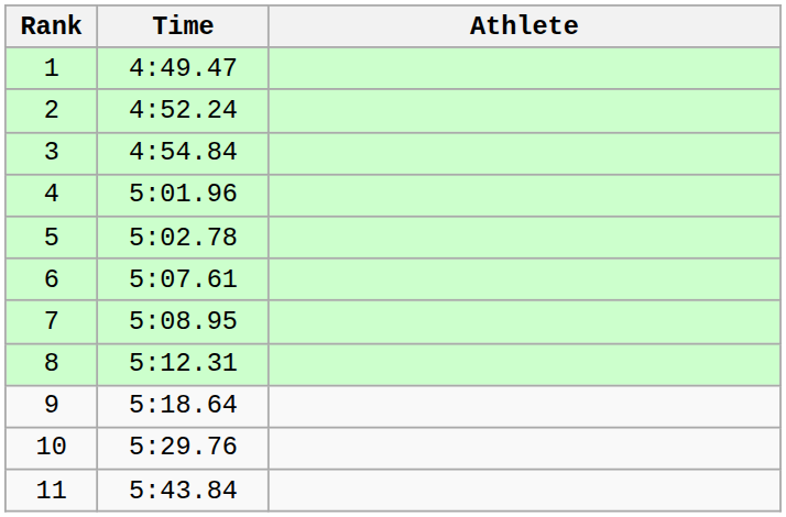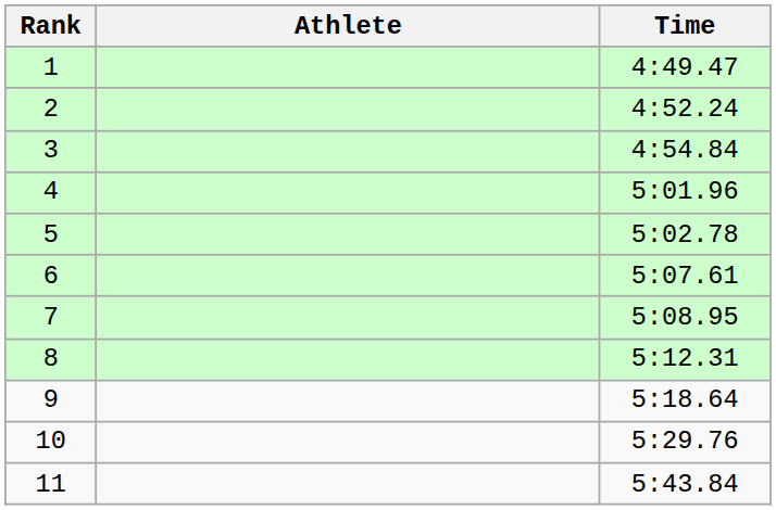columns swapped: Athlete <-> Time
